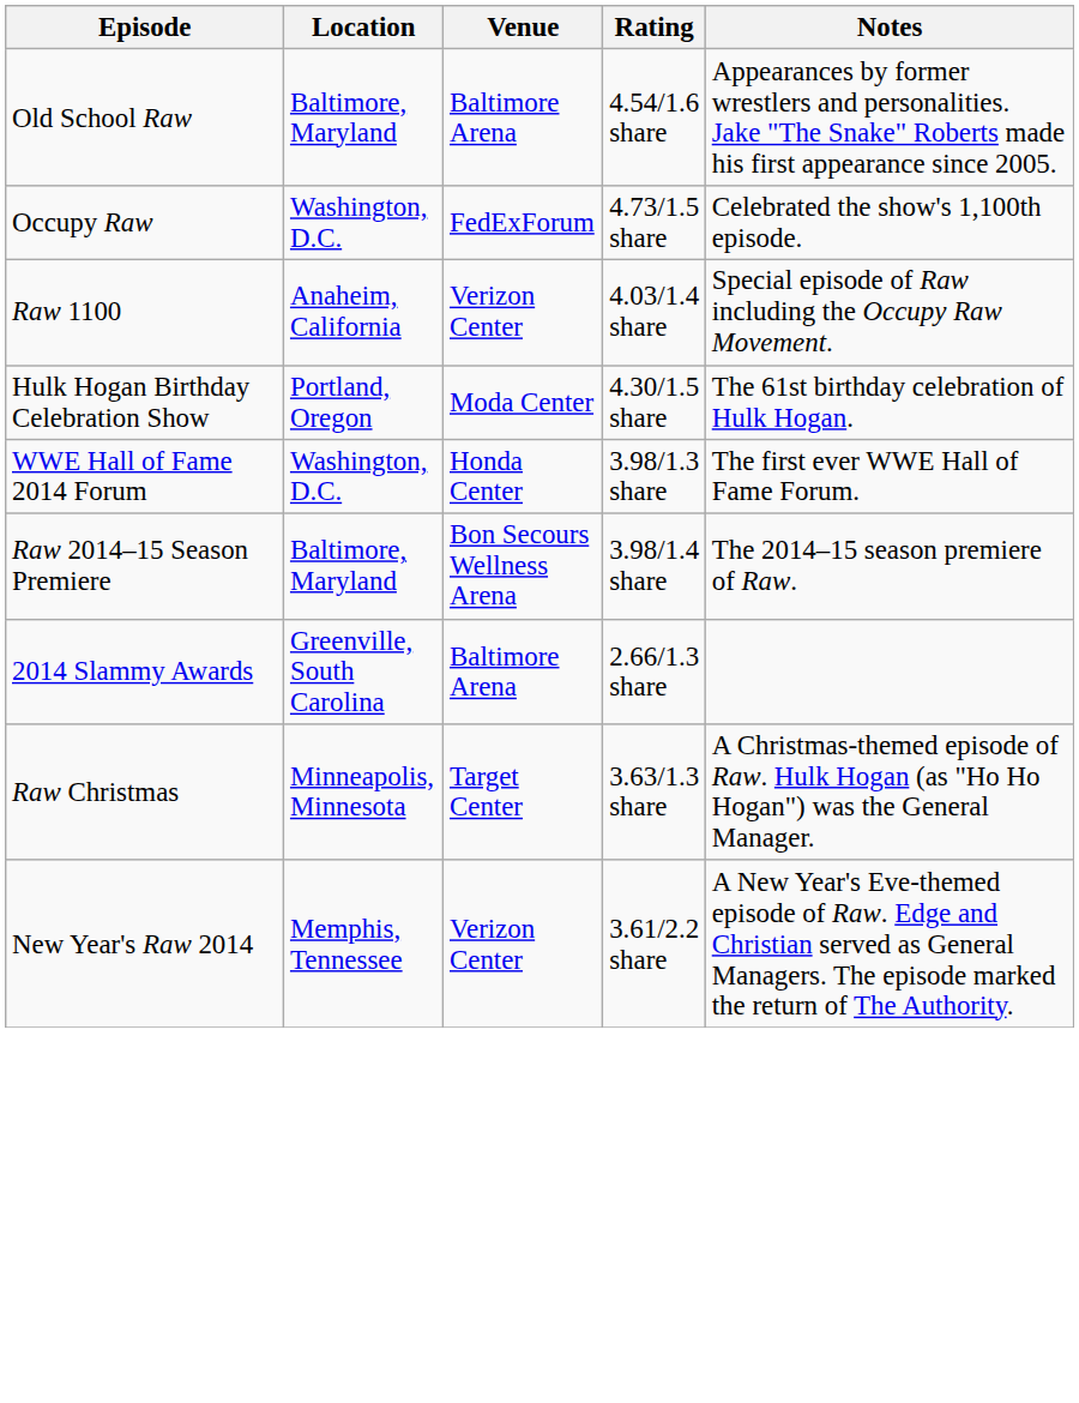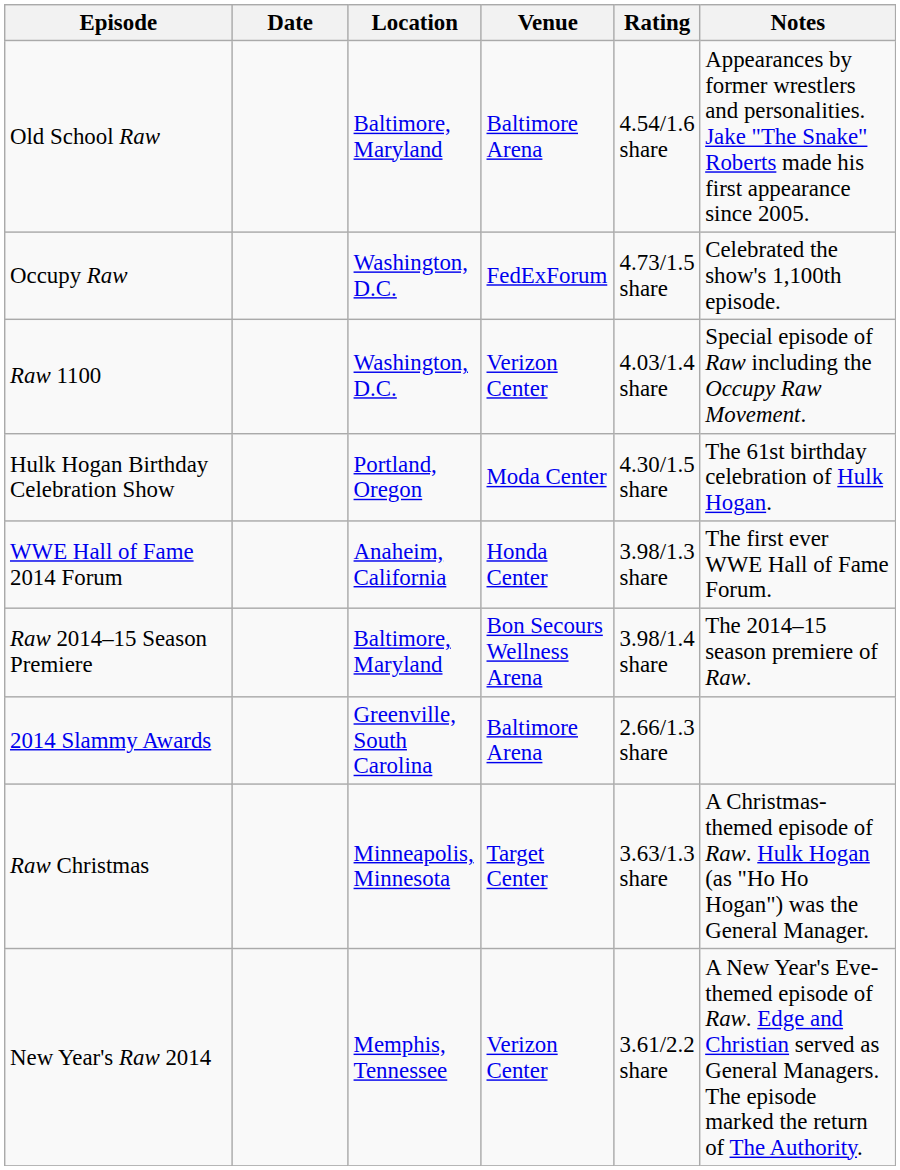+ column: Date
Raw 1100 | Location: Anaheim, California -> Washington, D.C.
WWE Hall of Fame 2014 Forum | Location: Washington, D.C. -> Anaheim, California
